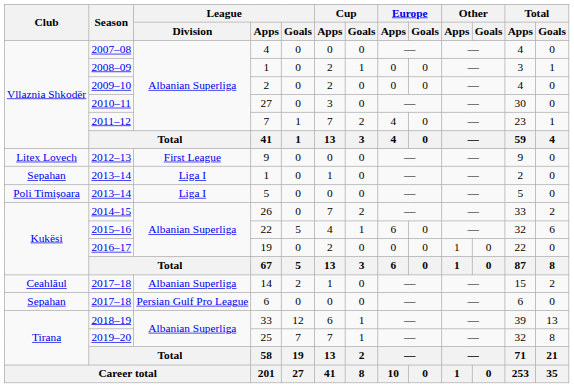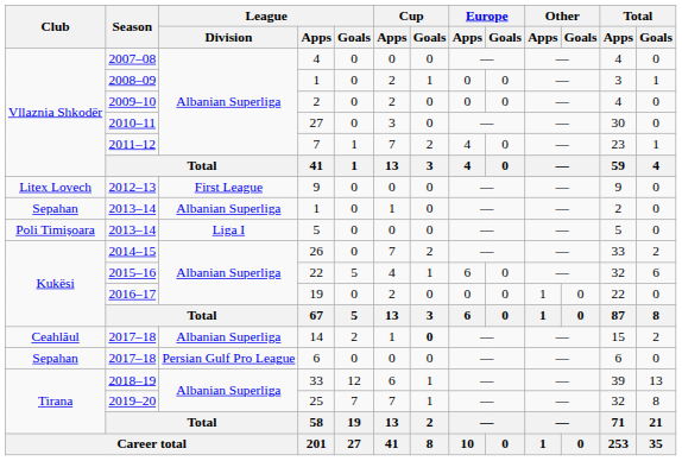2013–14 / 1 | League / Division: Liga I -> Albanian Superliga
14 | Cup / Goals: normal -> bold
